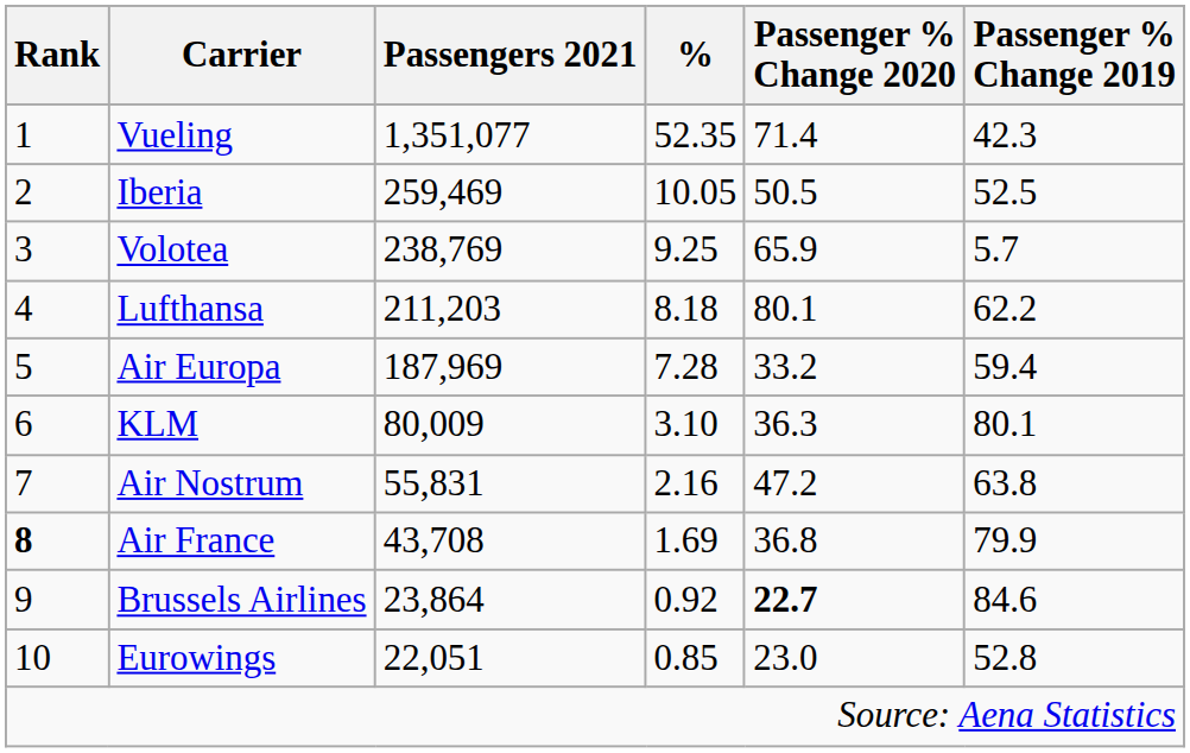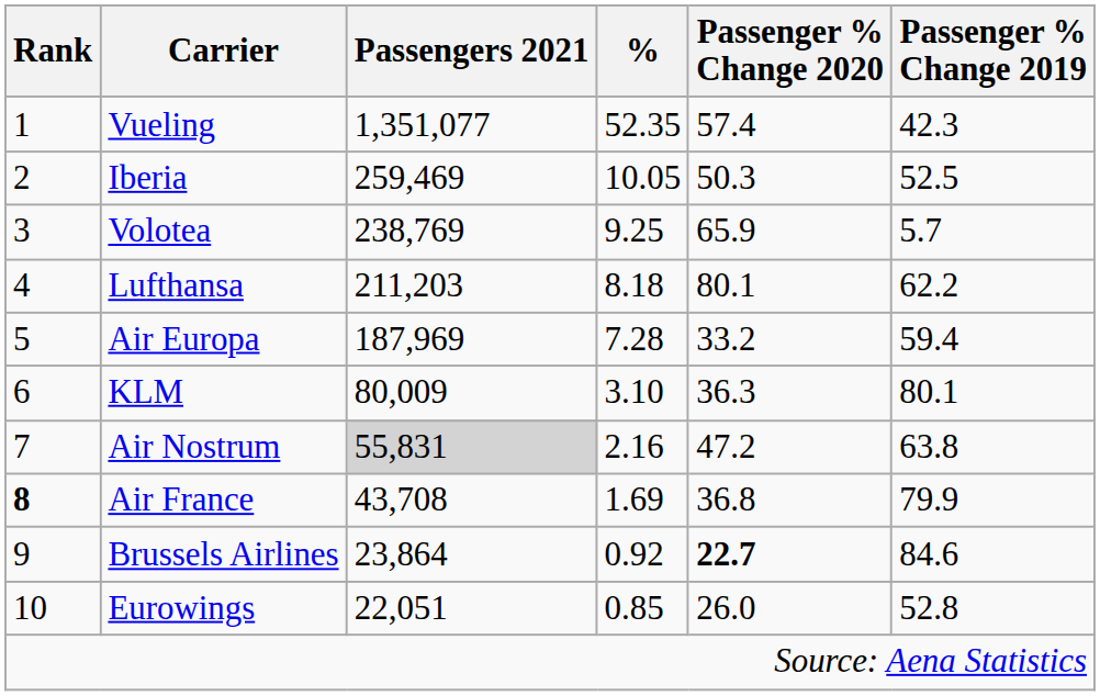Vueling | Passenger % Change 2020: 71.4 -> 57.4
Iberia | Passenger % Change 2020: 50.5 -> 50.3
Air Nostrum | Passengers 2021: no background -> lightgrey background
Eurowings | Passenger % Change 2020: 23.0 -> 26.0
